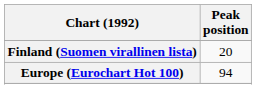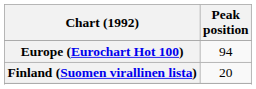rows swapped: Europe (Eurochart Hot 100) <-> Finland (Suomen virallinen lista)
